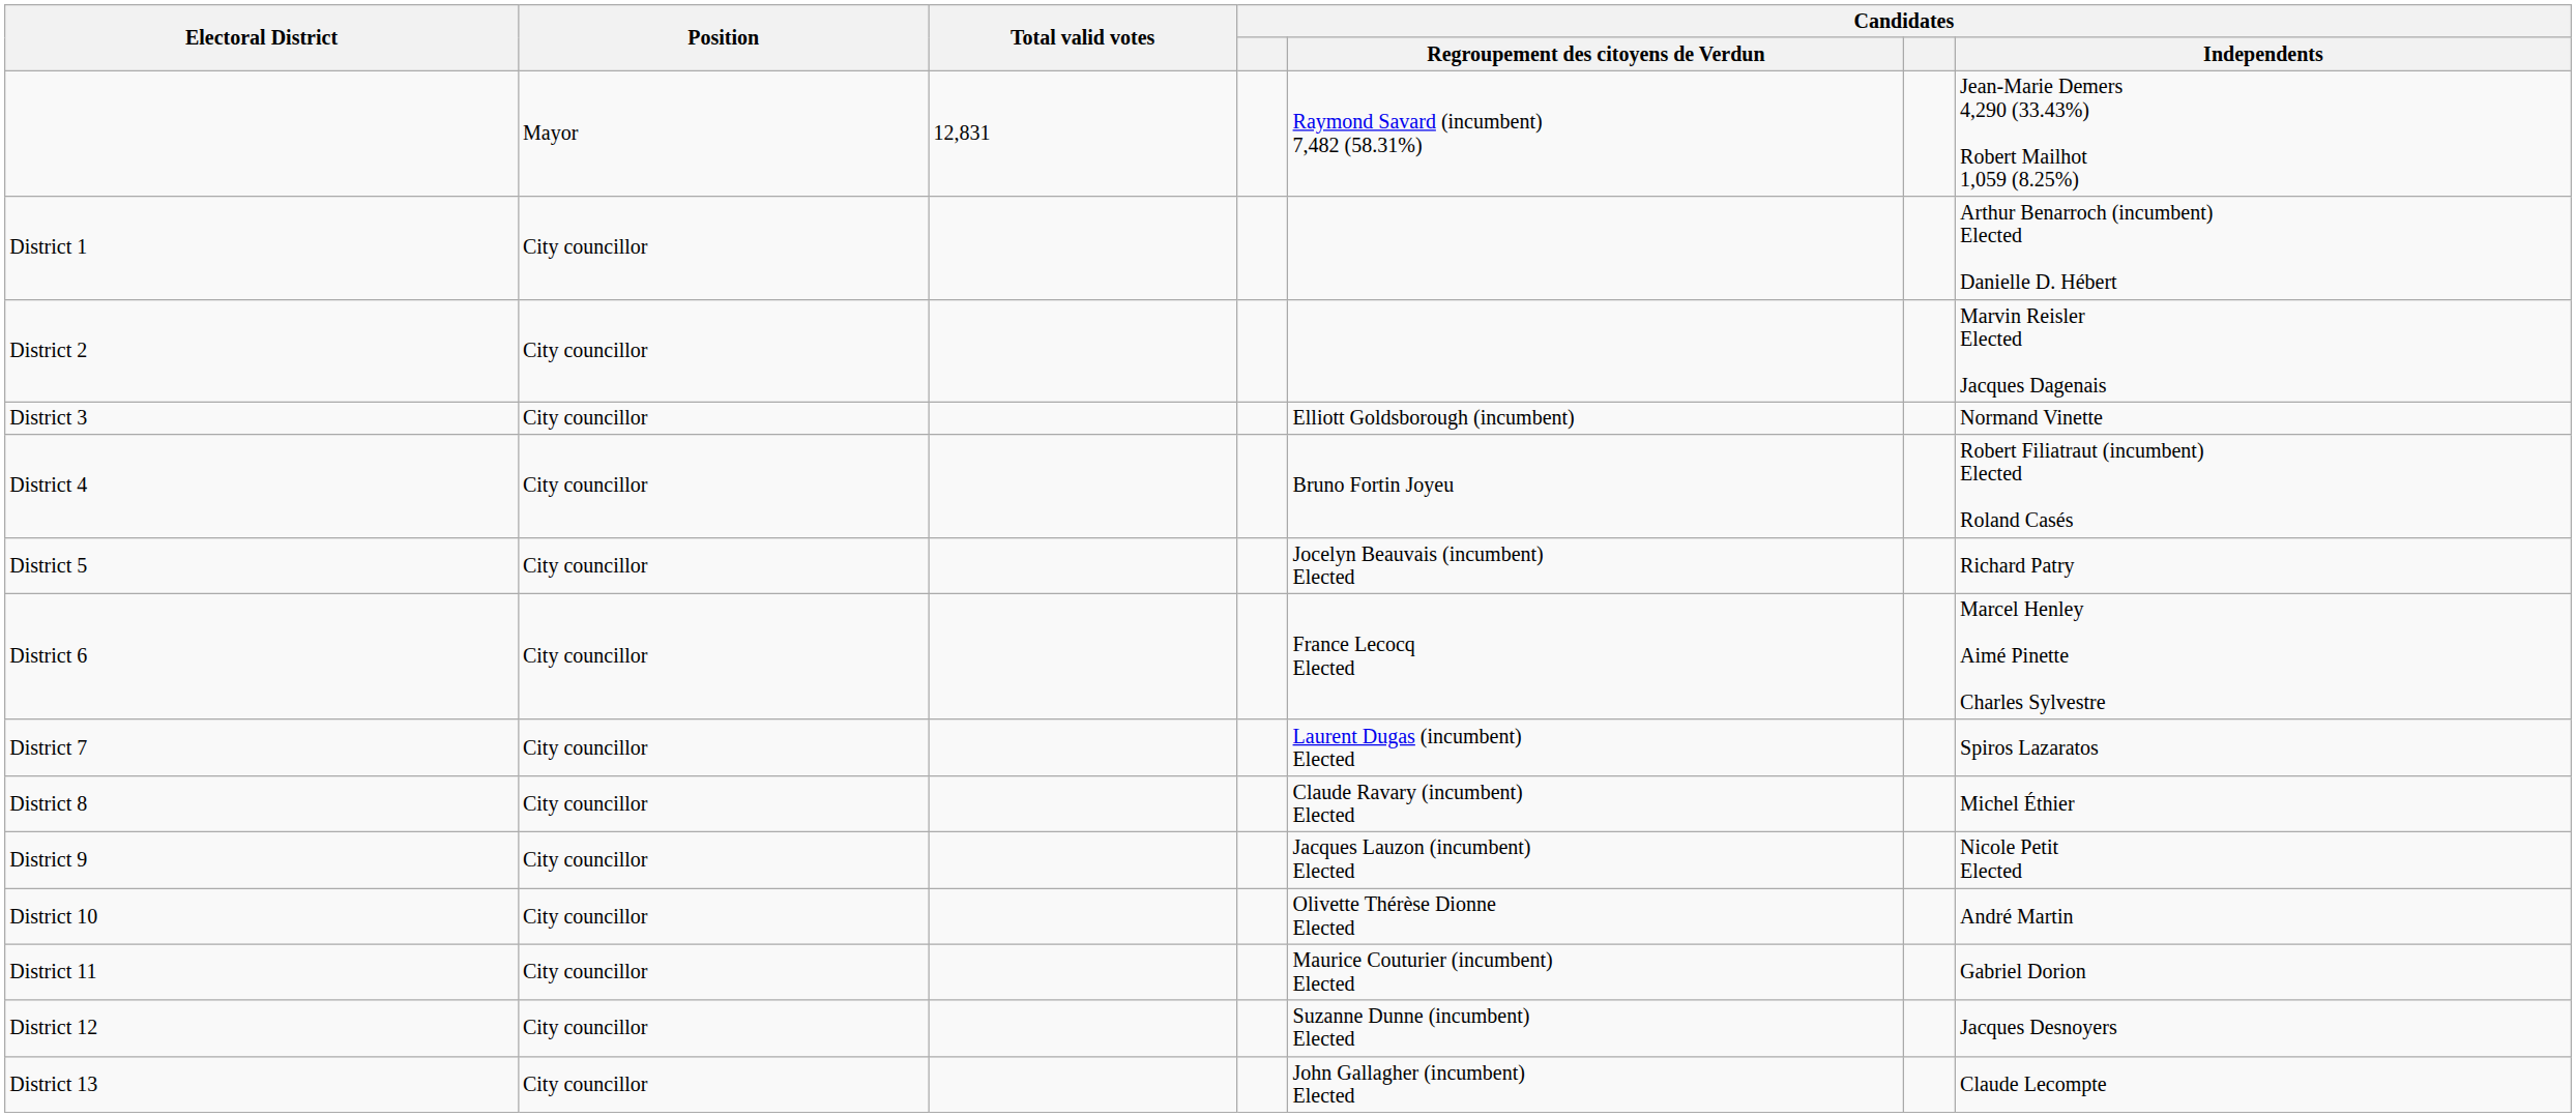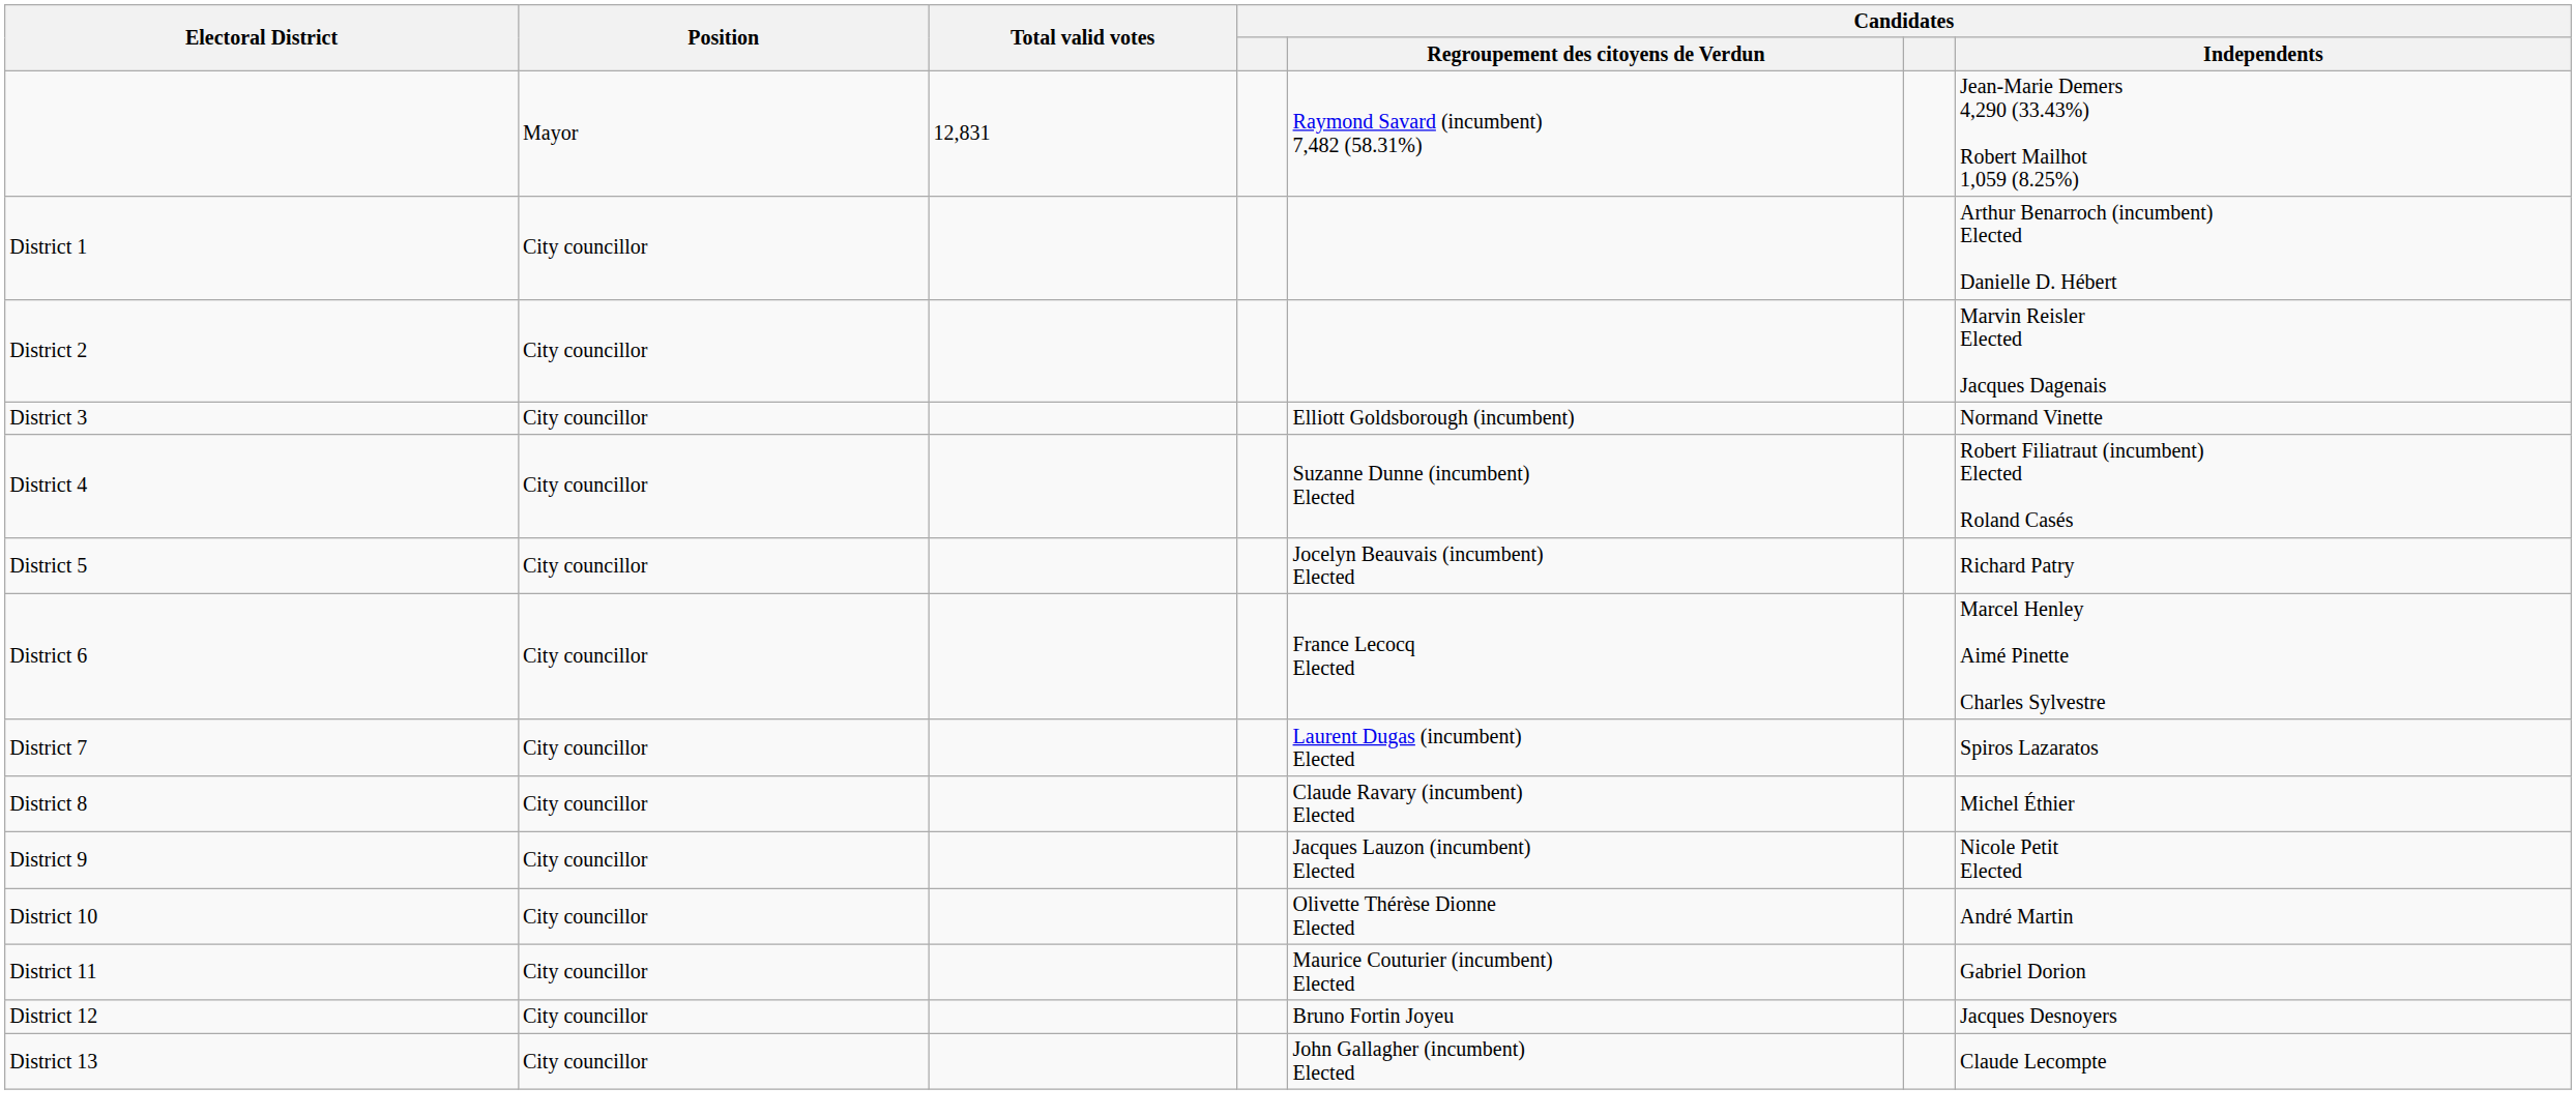District 4 | Candidates / Regroupement des citoyens de Verdun: Bruno Fortin Joyeu -> Suzanne Dunne (incumbent) Elected
District 12 | Candidates / Regroupement des citoyens de Verdun: Suzanne Dunne (incumbent) Elected -> Bruno Fortin Joyeu
